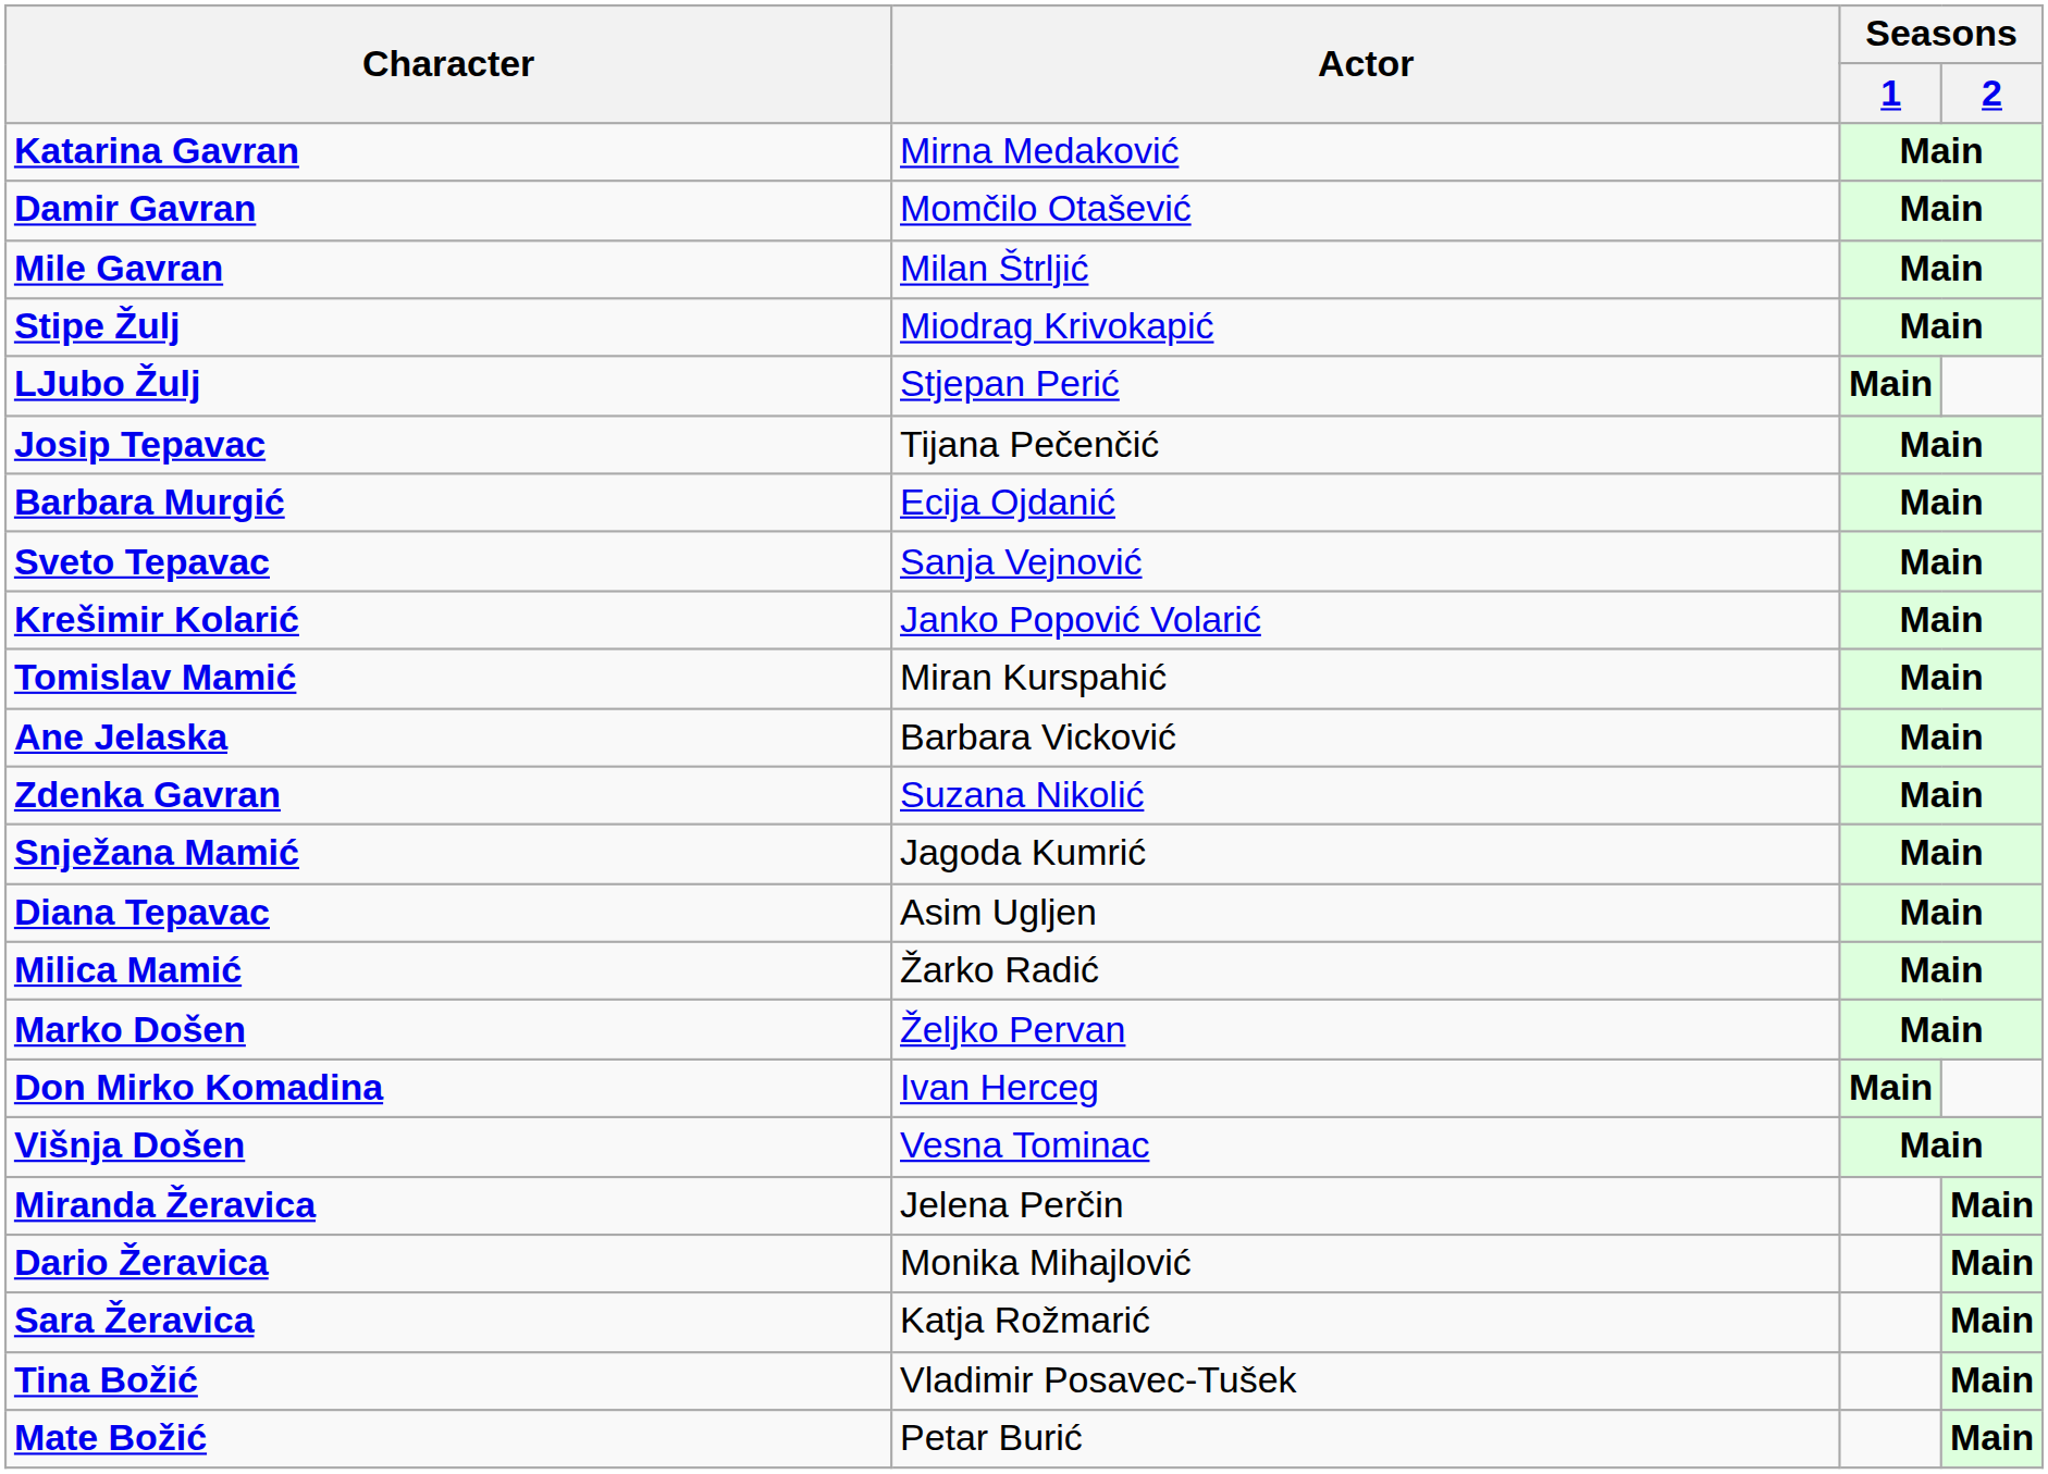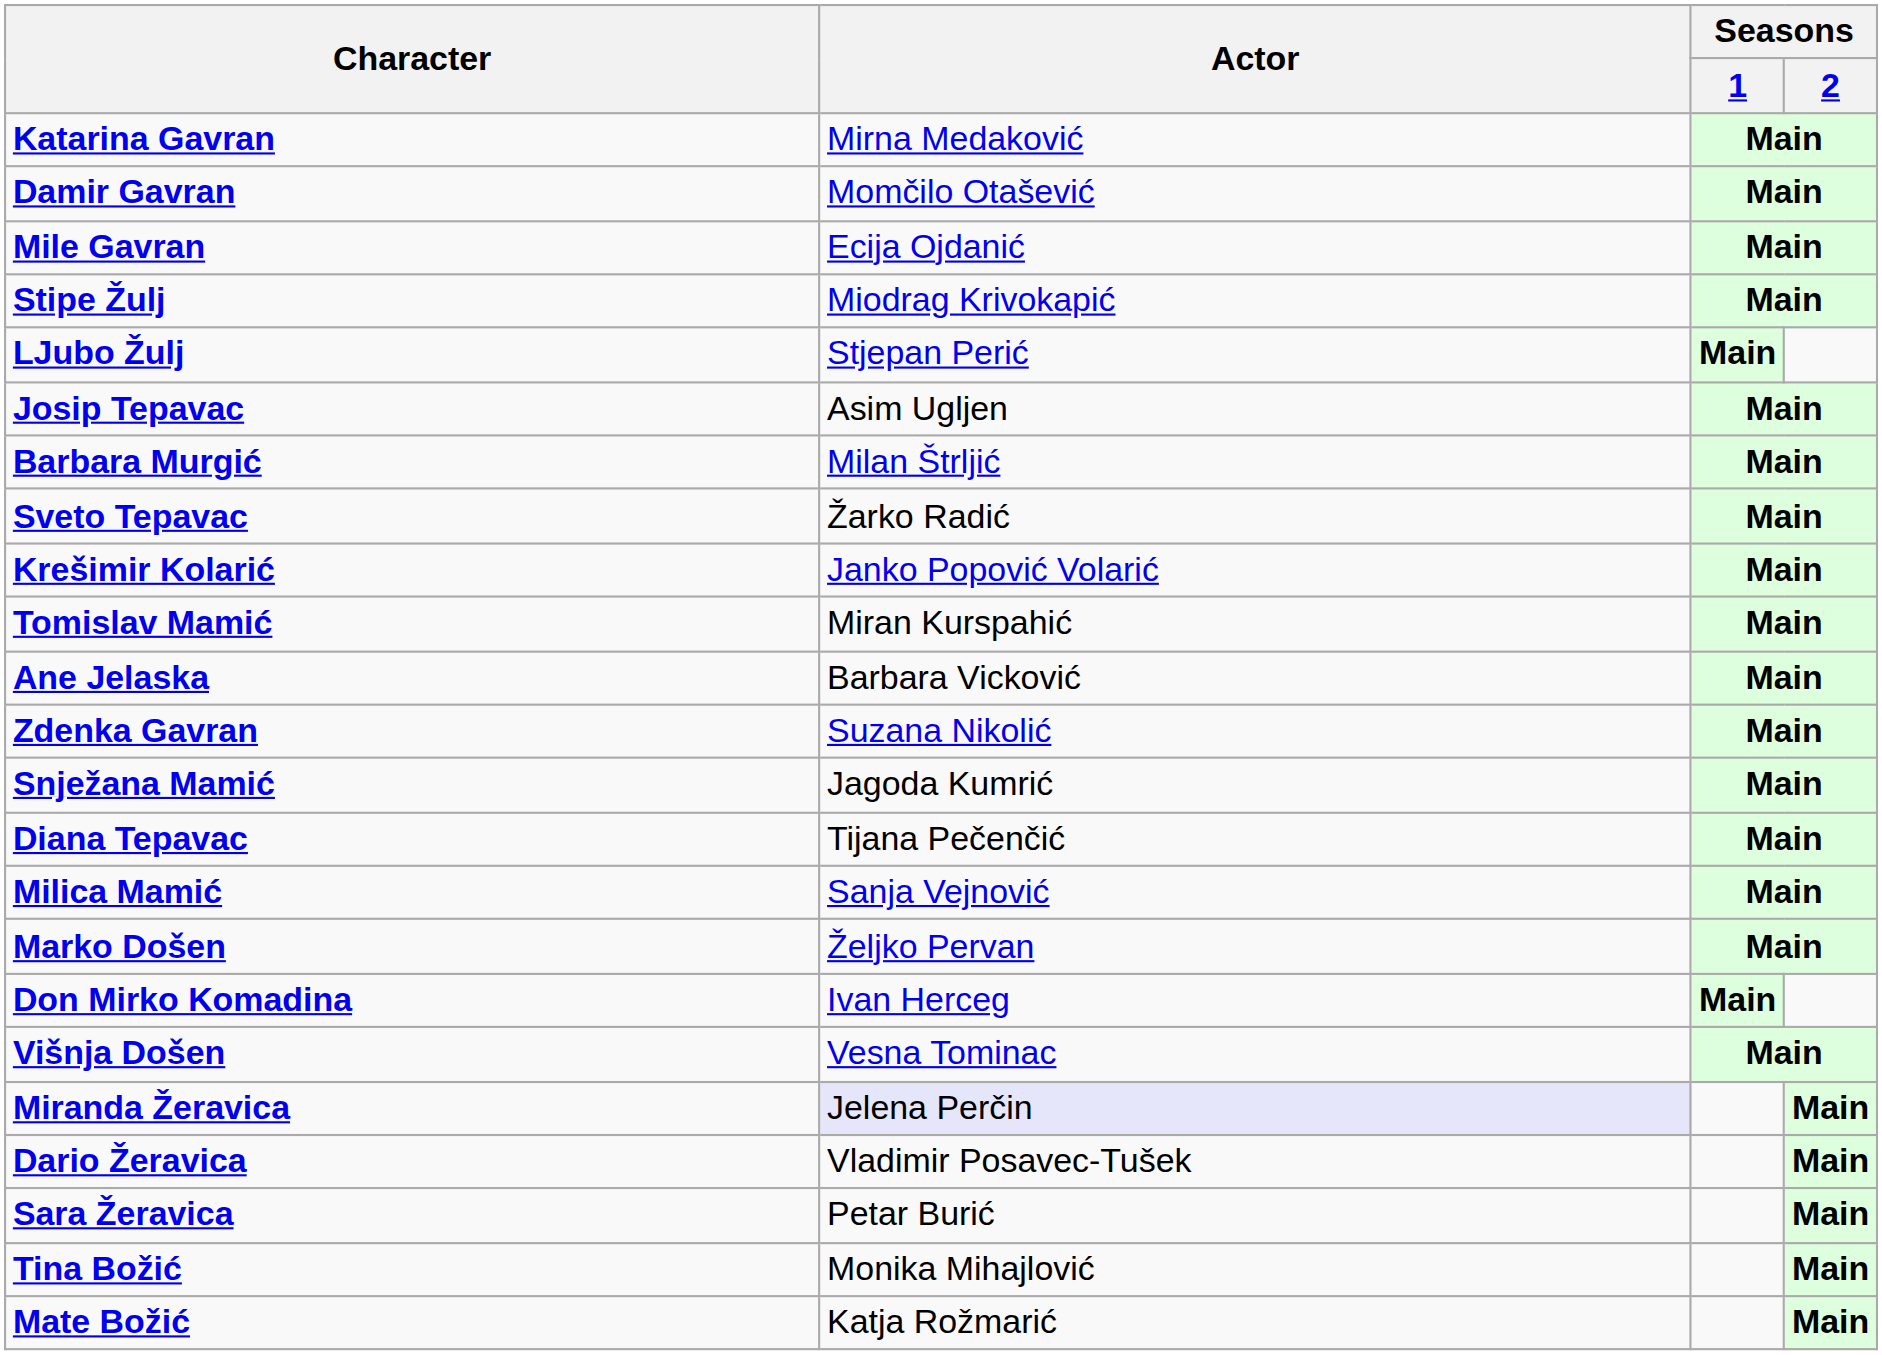Mile Gavran | Actor: Milan Štrljić -> Ecija Ojdanić
Josip Tepavac | Actor: Tijana Pečenčić -> Asim Ugljen
Barbara Murgić | Actor: Ecija Ojdanić -> Milan Štrljić
Sveto Tepavac | Actor: Sanja Vejnović -> Žarko Radić
Diana Tepavac | Actor: Asim Ugljen -> Tijana Pečenčić
Milica Mamić | Actor: Žarko Radić -> Sanja Vejnović
Miranda Žeravica | Actor: no background -> lavender background
Dario Žeravica | Actor: Monika Mihajlović -> Vladimir Posavec-Tušek
Sara Žeravica | Actor: Katja Rožmarić -> Petar Burić
Tina Božić | Actor: Vladimir Posavec-Tušek -> Monika Mihajlović
Mate Božić | Actor: Petar Burić -> Katja Rožmarić
